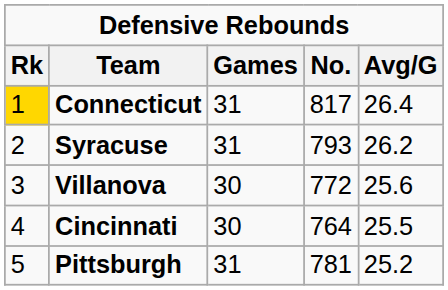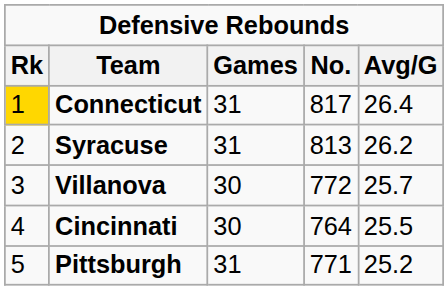Syracuse | No.: 793 -> 813
Villanova | Avg/G: 25.6 -> 25.7
Pittsburgh | No.: 781 -> 771
